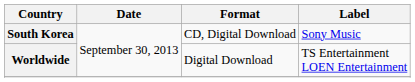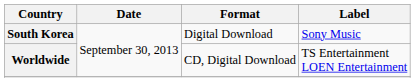South Korea | Format: CD, Digital Download -> Digital Download
Worldwide | Format: Digital Download -> CD, Digital Download
